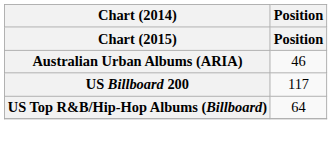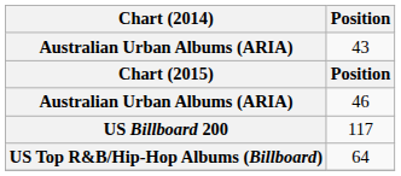+ row: Australian Urban Albums (ARIA) | 43
